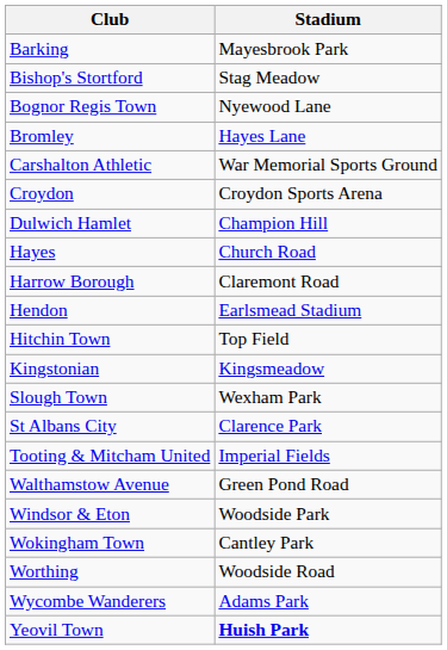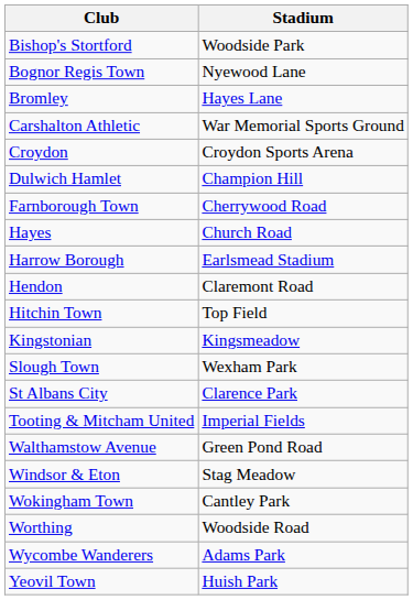- row: Barking | Mayesbrook Park
Bishop's Stortford | Stadium: Stag Meadow -> Woodside Park
+ row: Farnborough Town | Cherrywood Road
Harrow Borough | Stadium: Claremont Road -> Earlsmead Stadium
Hendon | Stadium: Earlsmead Stadium -> Claremont Road
Windsor & Eton | Stadium: Woodside Park -> Stag Meadow
Yeovil Town | Stadium: bold -> normal
